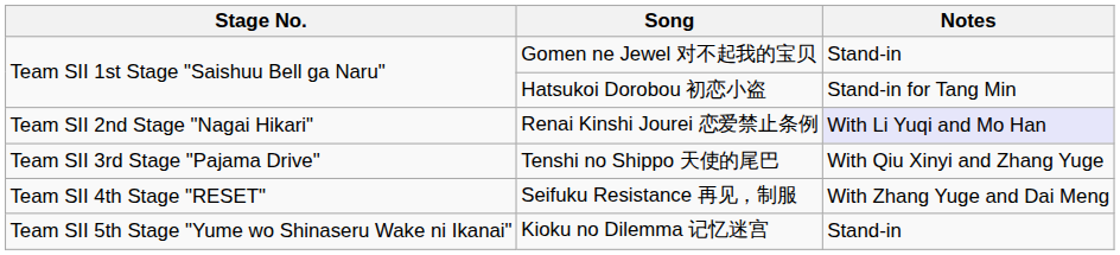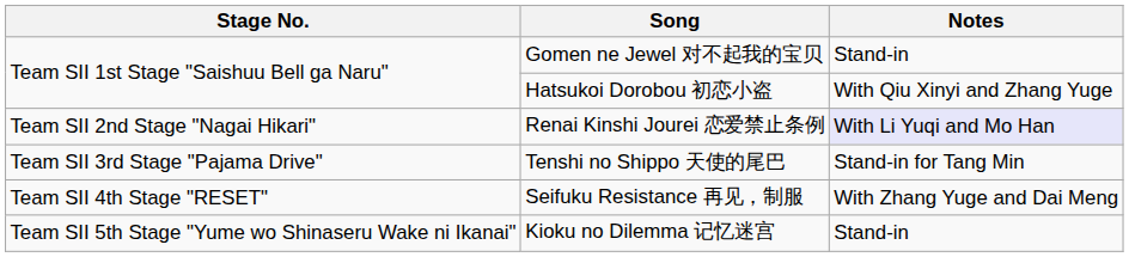Hatsukoi Dorobou 初恋小盗 | Notes: Stand-in for Tang Min -> With Qiu Xinyi and Zhang Yuge
Tenshi no Shippo 天使的尾巴 | Notes: With Qiu Xinyi and Zhang Yuge -> Stand-in for Tang Min
